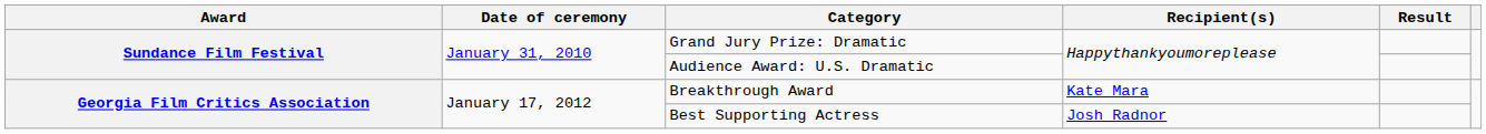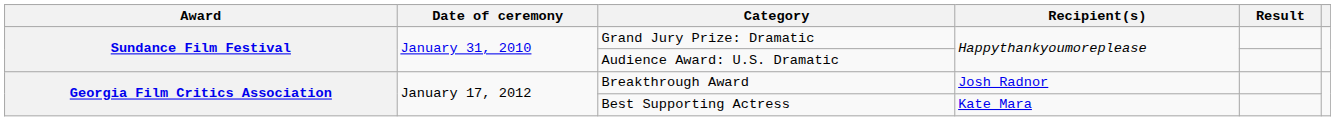Breakthrough Award | Recipient(s): Kate Mara -> Josh Radnor
Best Supporting Actress | Recipient(s): Josh Radnor -> Kate Mara
